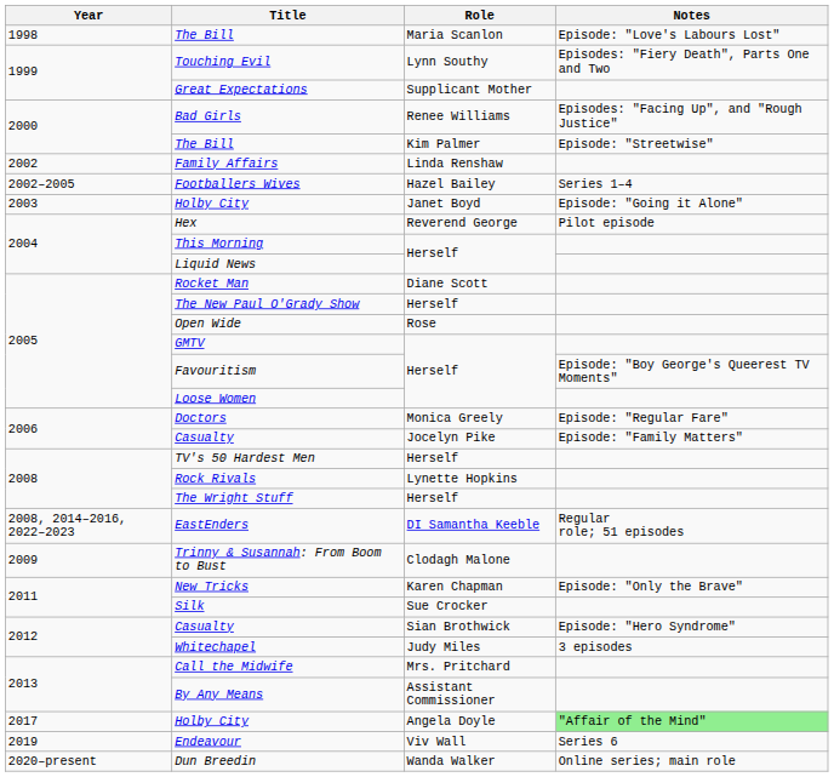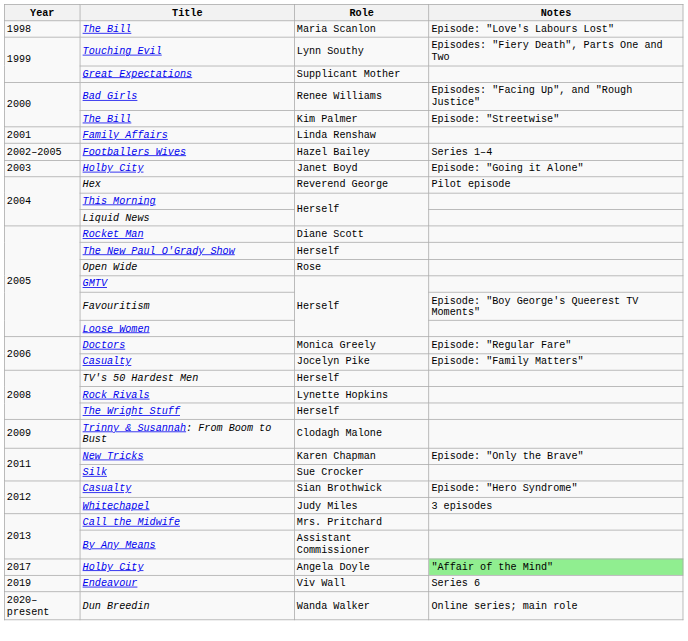Family Affairs | Year: 2002 -> 2001
- row: 2008, 2014–2016, 2022–2023 | EastEnders | DI Samantha Keeble | Regular role; 51 episodes
